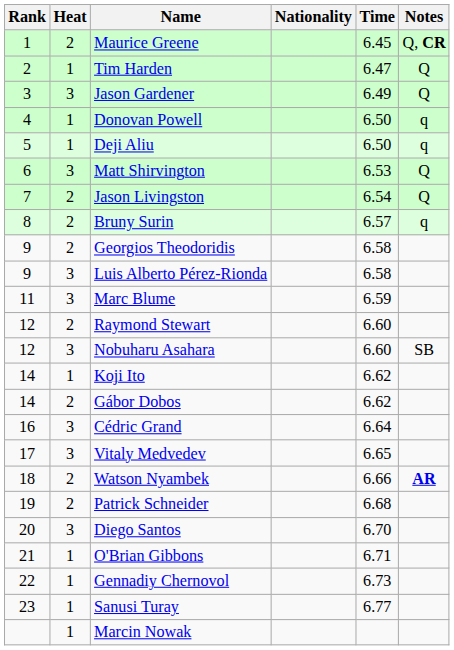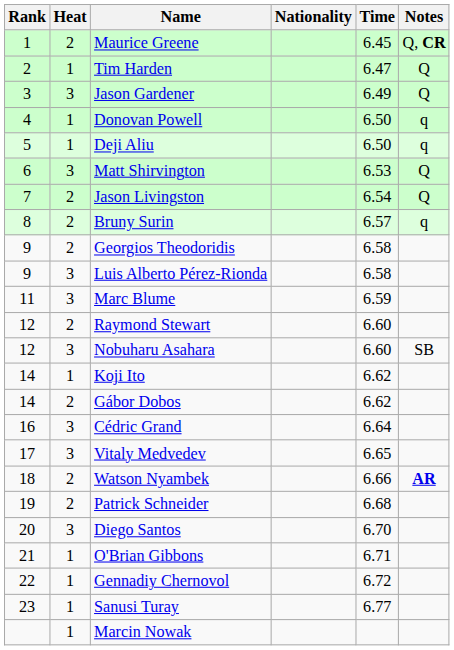Gennadiy Chernovol | Time: 6.73 -> 6.72
